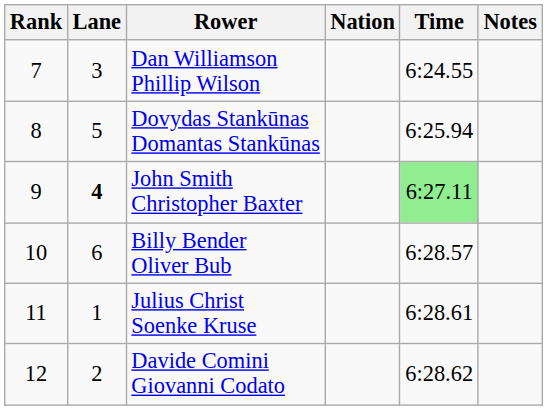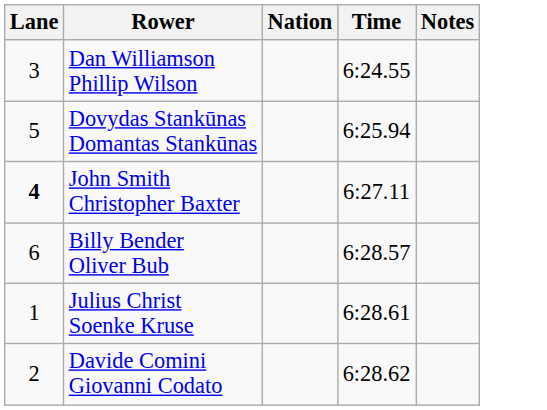- column: Rank | 7 | 8 | 9 | 10 | 11 | 12
John Smith Christopher Baxter | Time: lightgreen background -> no background
